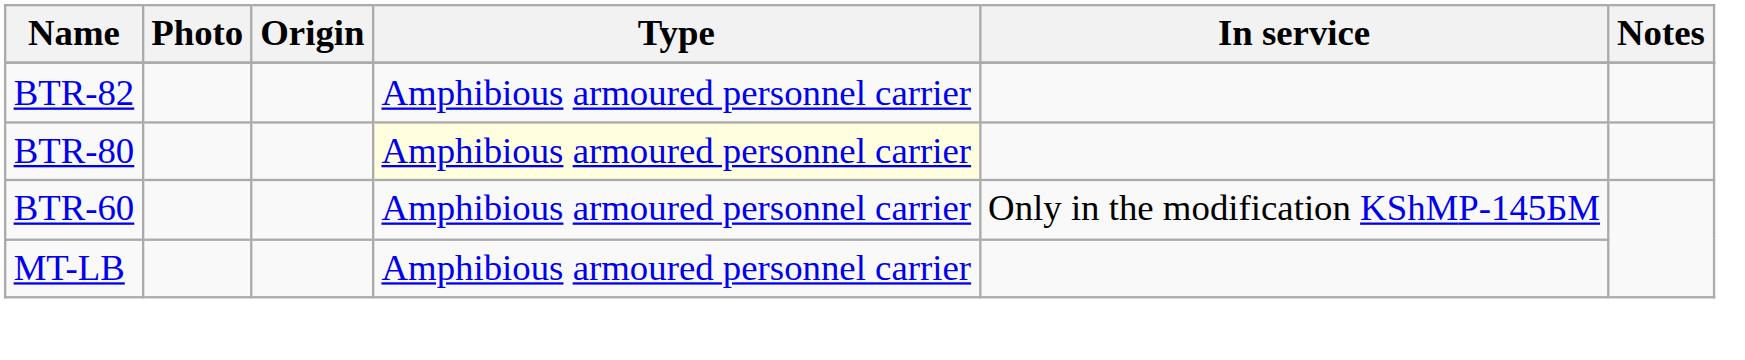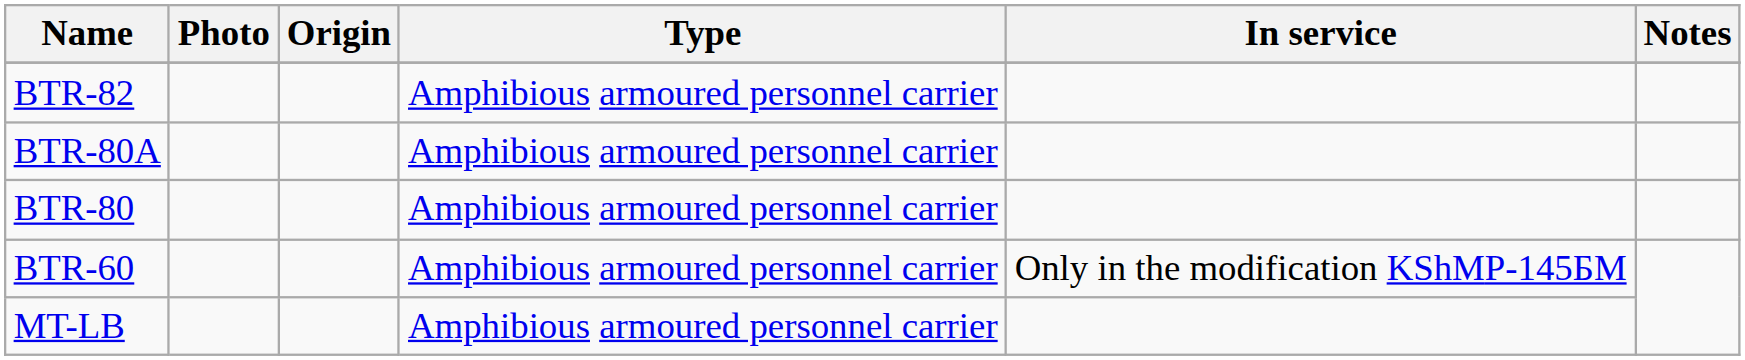+ row: BTR-80A | Amphibious armoured personnel carrier
BTR-80 | Type: lightyellow background -> no background
